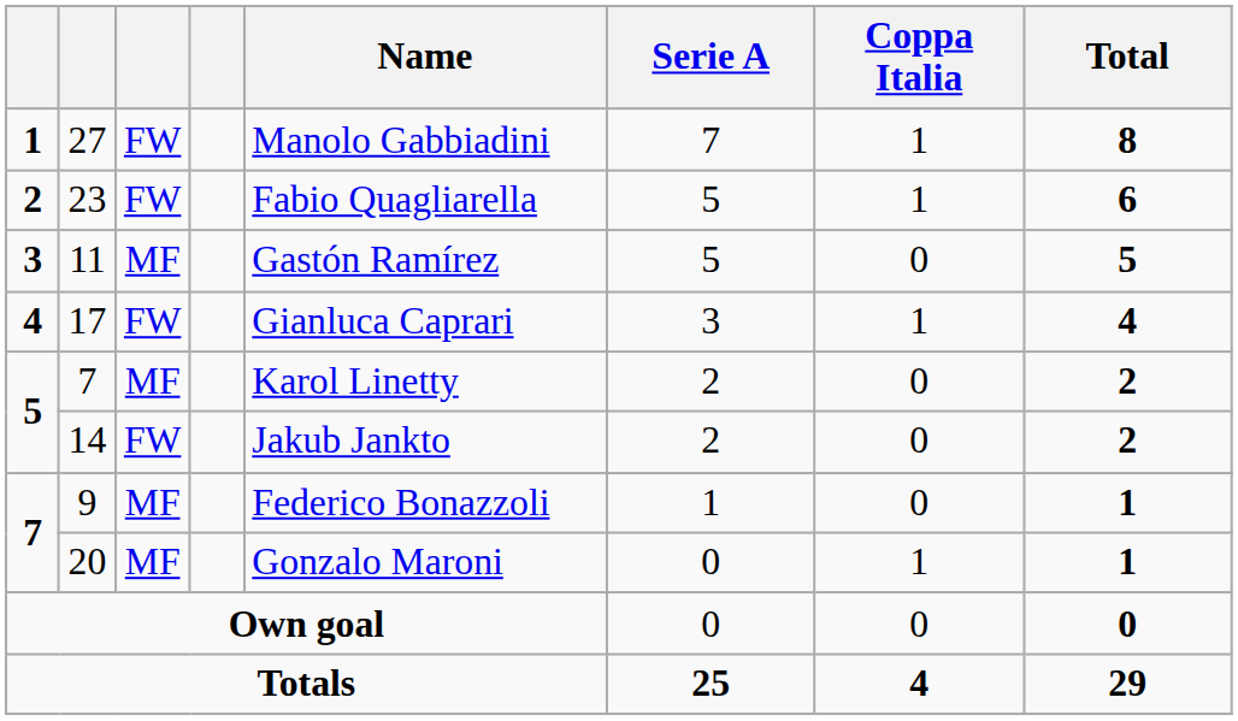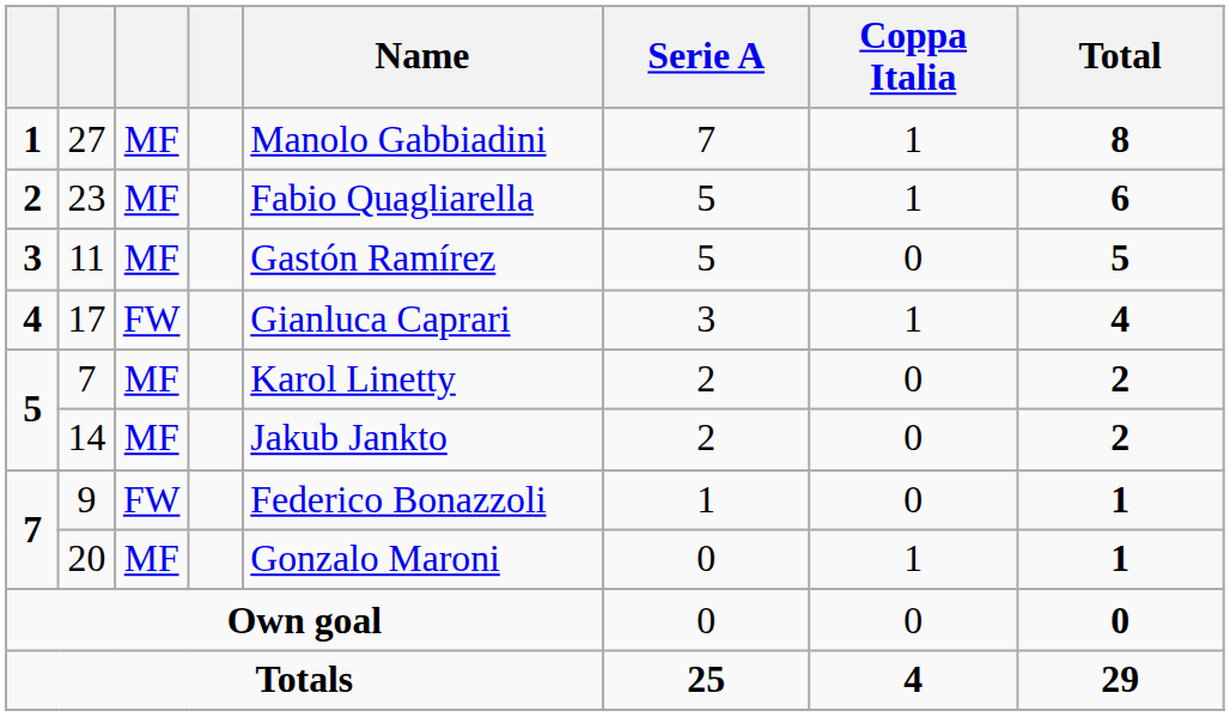27 | column 3: FW -> MF
23 | column 3: FW -> MF
14 | column 3: FW -> MF
9 | column 3: MF -> FW
